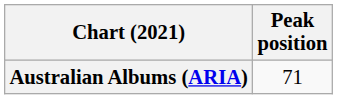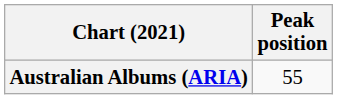Australian Albums (ARIA) | Peak position: 71 -> 55
